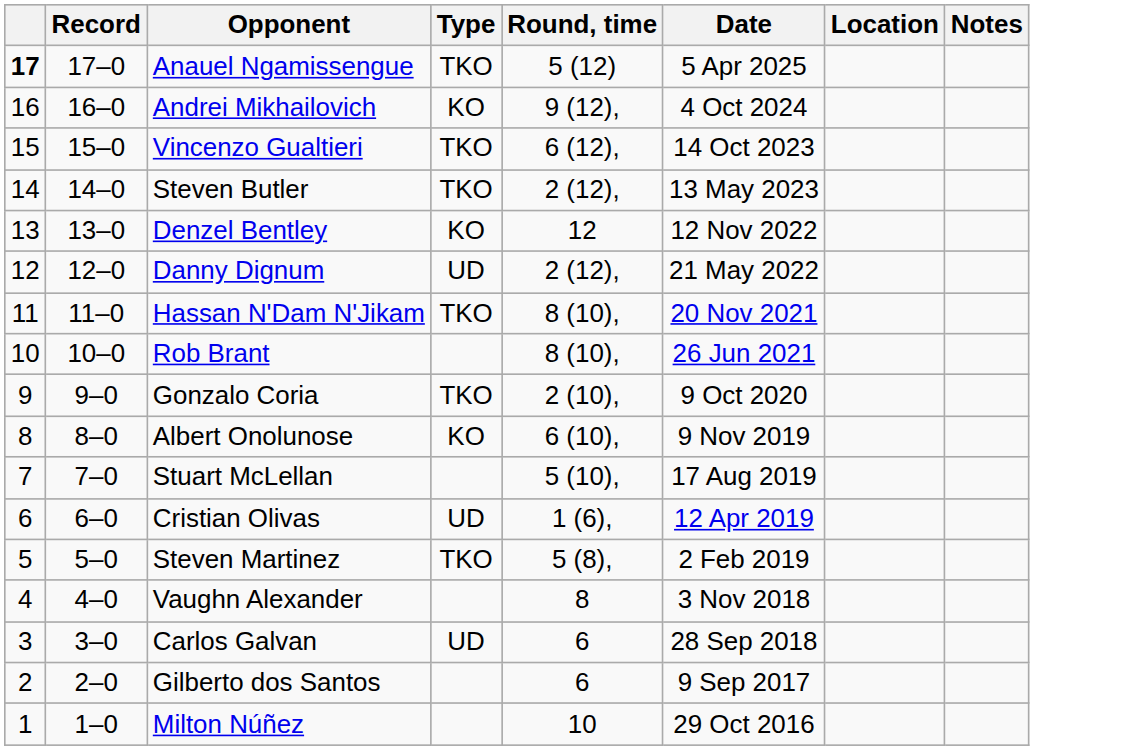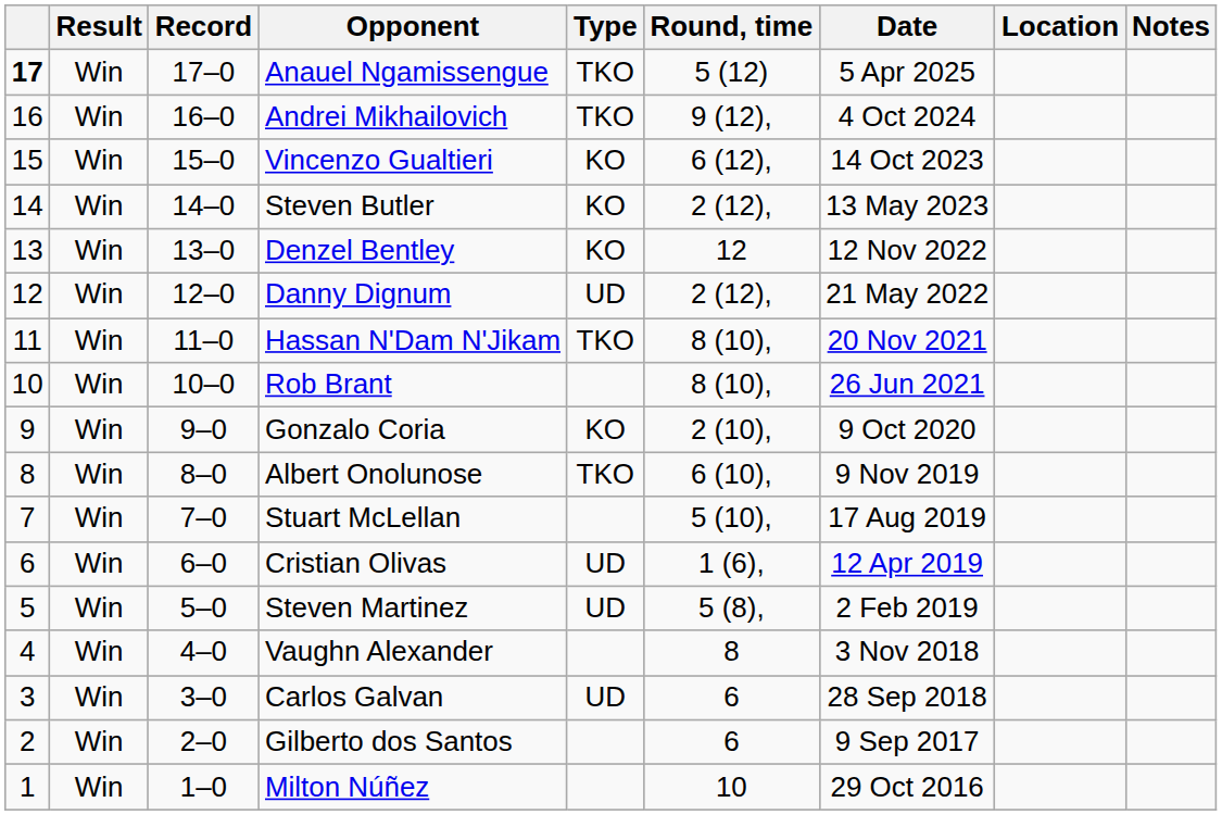+ column: Result | Win | Win | Win | Win | Win | Win | Win | Win | Win | Win | Win | Win | Win | Win | Win | Win | Win
Andrei Mikhailovich | Type: KO -> TKO
Vincenzo Gualtieri | Type: TKO -> KO
Steven Butler | Type: TKO -> KO
Gonzalo Coria | Type: TKO -> KO
Albert Onolunose | Type: KO -> TKO
Steven Martinez | Type: TKO -> UD
